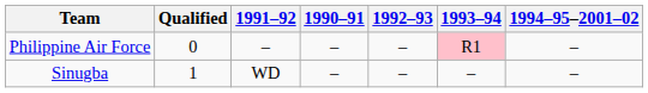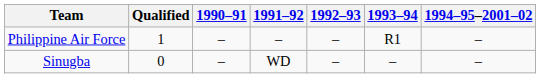columns swapped: 1990–91 <-> 1991–92
Philippine Air Force | Qualified: 0 -> 1
Philippine Air Force | 1993–94: pink background -> no background
Sinugba | Qualified: 1 -> 0
